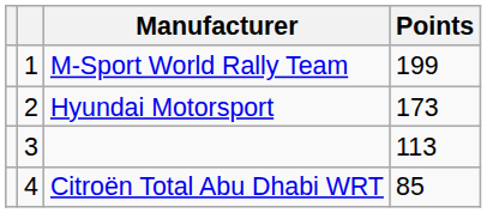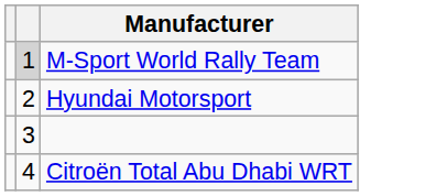- column: Points | 199 | 173 | 113 | 85
M-Sport World Rally Team | column 2: no background -> lightgrey background
